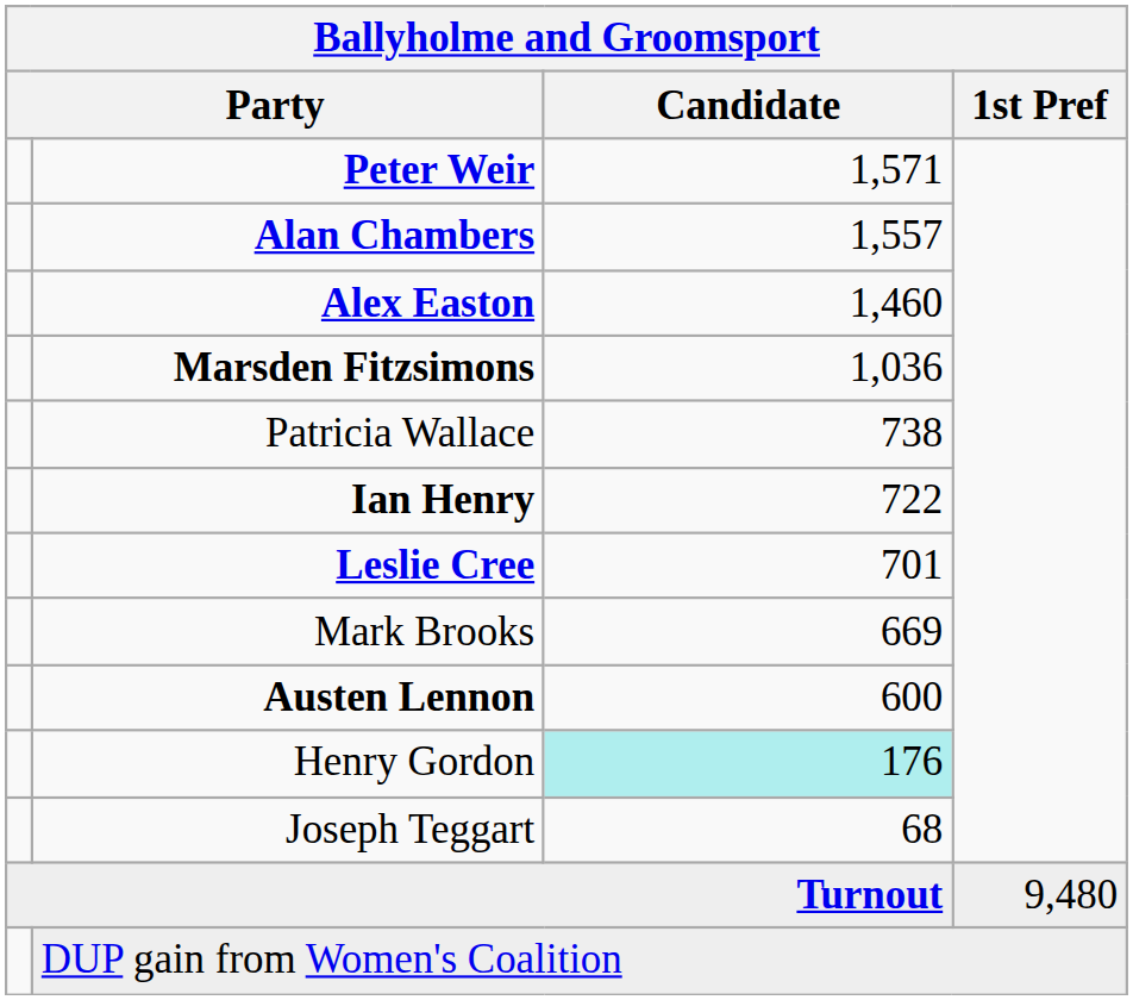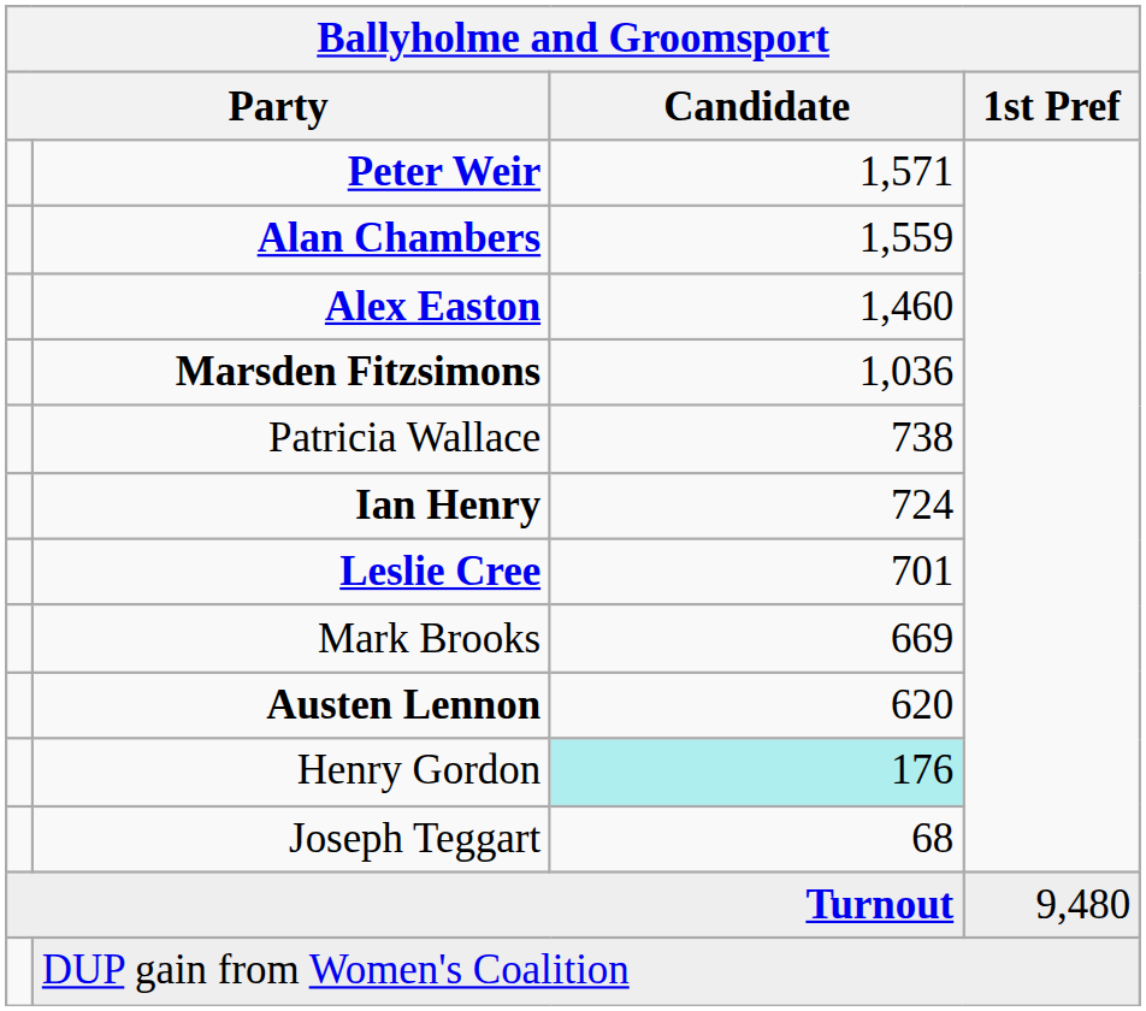Alan Chambers | Candidate: 1,557 -> 1,559
Ian Henry | Candidate: 722 -> 724
Austen Lennon | Candidate: 600 -> 620
